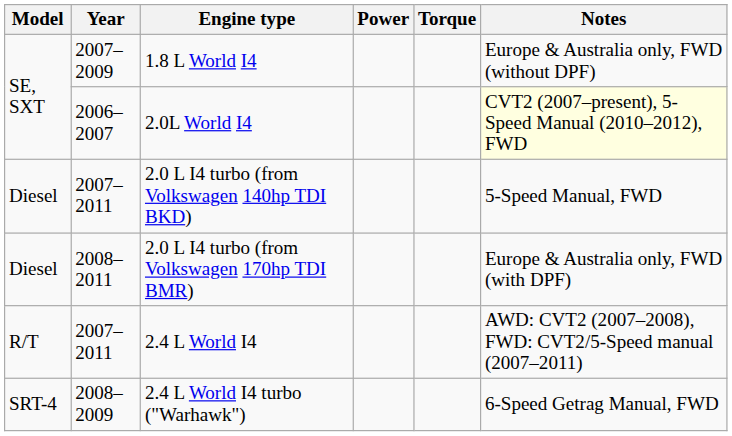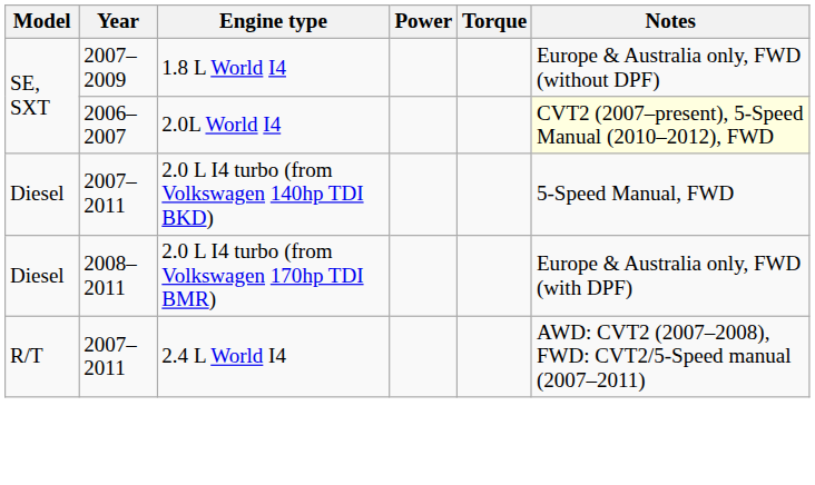- row: SRT-4 | 2008–2009 | 2.4 L World I4 turbo ("Warhawk") | 6-Speed Getrag Manual, FWD
